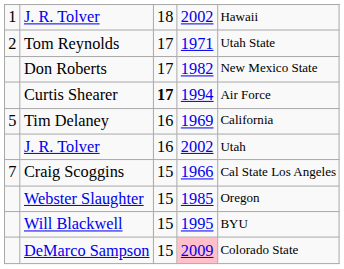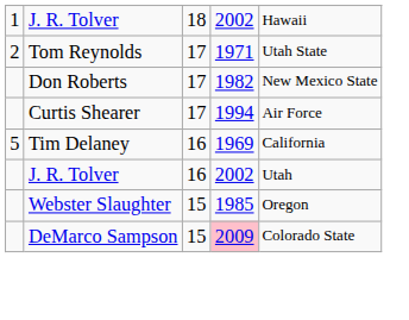Curtis Shearer | column 3: bold -> normal
- row: 7 | Craig Scoggins | 15 | 1966 | Cal State Los Angeles
- row: Will Blackwell | 15 | 1995 | BYU
